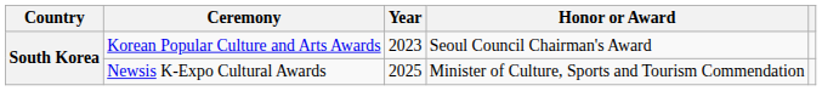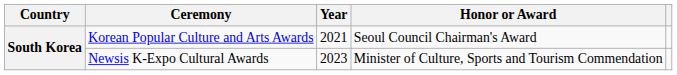Korean Popular Culture and Arts Awards | Year: 2023 -> 2021
Newsis K-Expo Cultural Awards | Year: 2025 -> 2023
